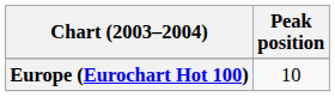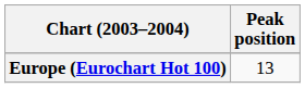Europe (Eurochart Hot 100) | Peak position: 10 -> 13
